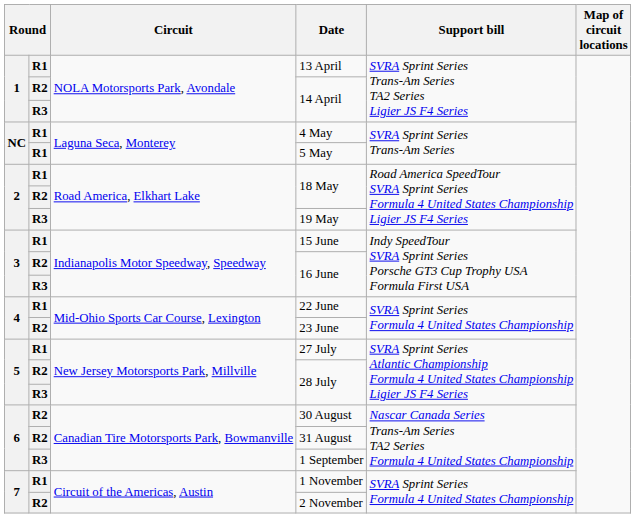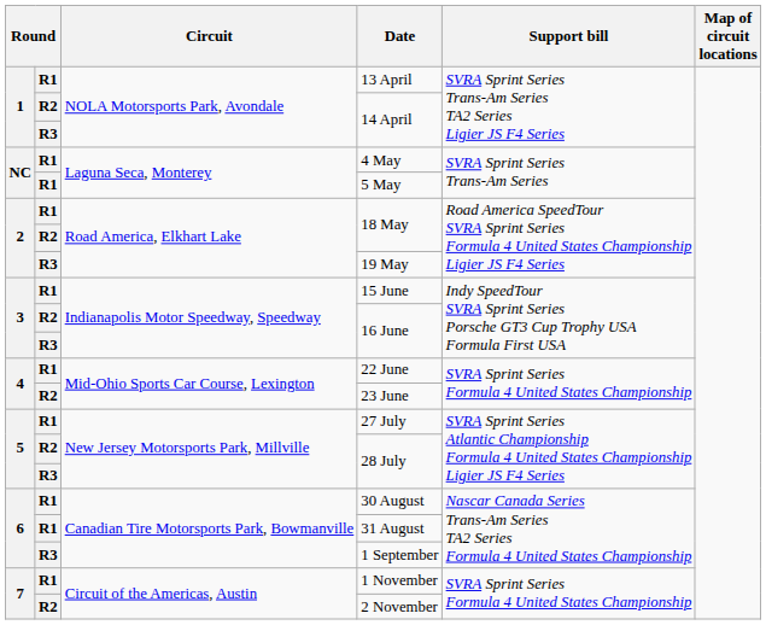30 August | column 2: R2 -> R1
31 August | column 2: R2 -> R1
